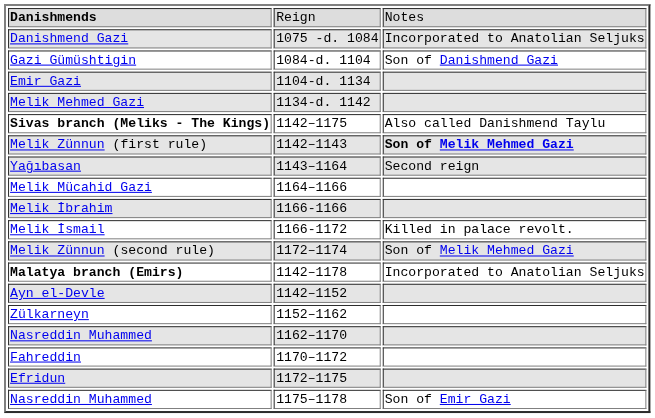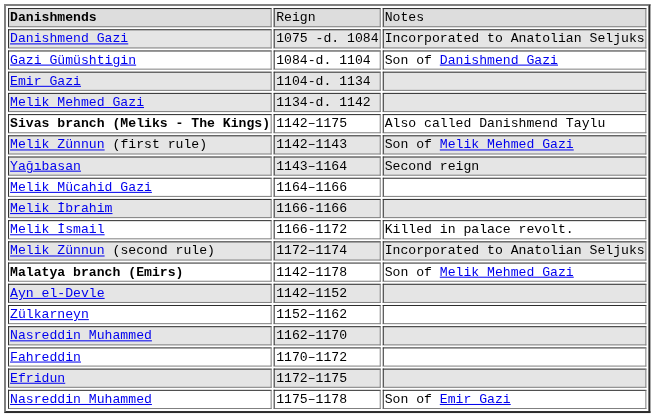Melik Zünnun (first rule) | column 3: bold -> normal
Melik Zünnun (second rule) | column 3: Son of Melik Mehmed Gazi -> Incorporated to Anatolian Seljuks
Malatya branch (Emirs) | column 3: Incorporated to Anatolian Seljuks -> Son of Melik Mehmed Gazi
